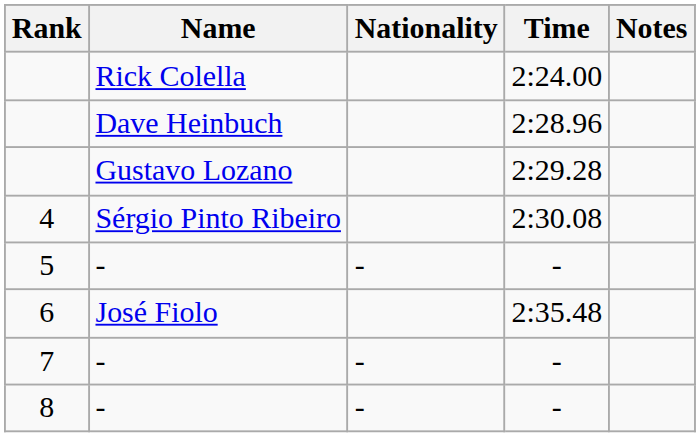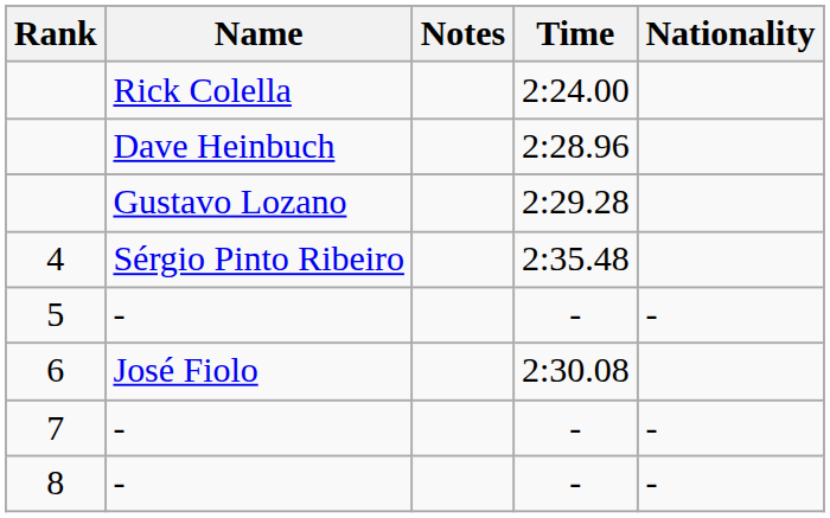columns swapped: Nationality <-> Notes
4 | Time: 2:30.08 -> 2:35.48
6 | Time: 2:35.48 -> 2:30.08
